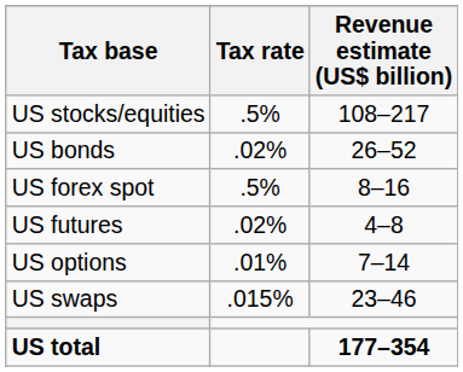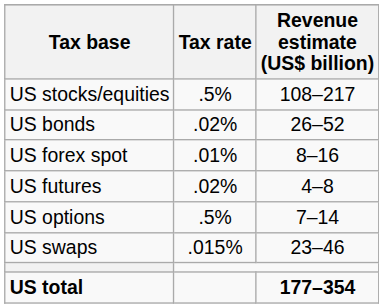US forex spot | Tax rate: .5% -> .01%
US options | Tax rate: .01% -> .5%
